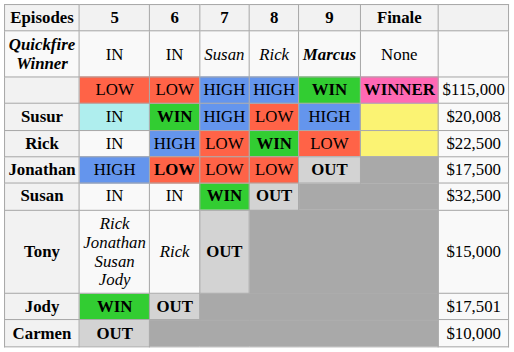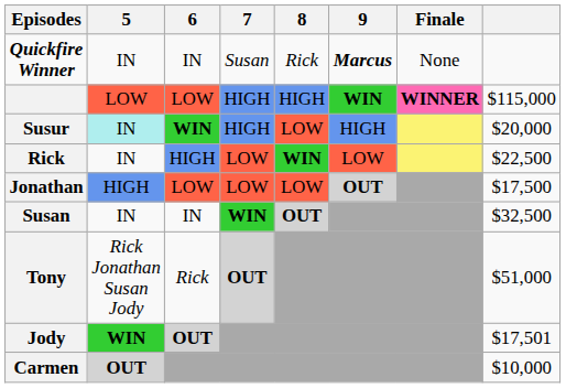Susur | column 8: $20,008 -> $20,000
Jonathan | 6: bold -> normal
Tony | column 8: $15,000 -> $51,000
